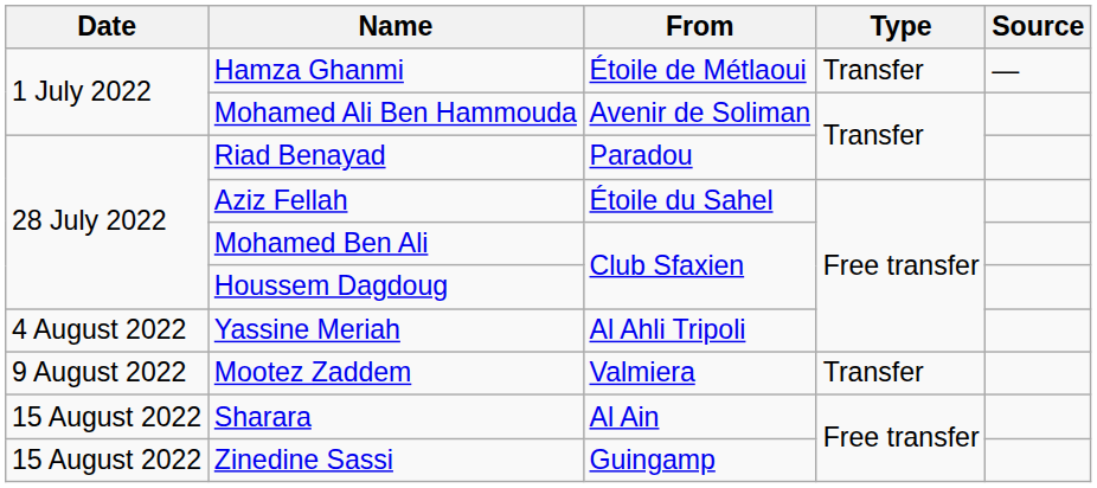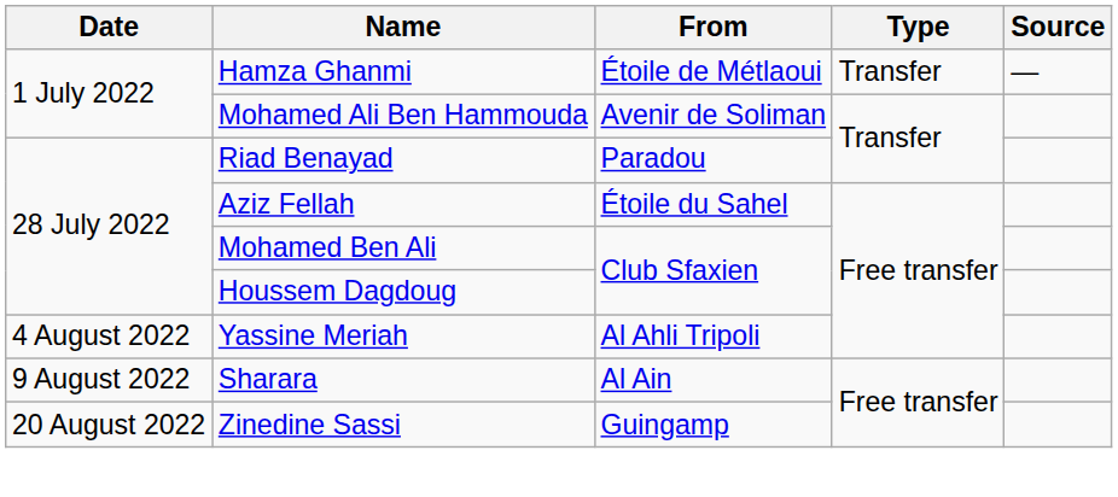- row: 9 August 2022 | Mootez Zaddem | Valmiera | Transfer
Sharara | Date: 15 August 2022 -> 9 August 2022
Zinedine Sassi | Date: 15 August 2022 -> 20 August 2022
